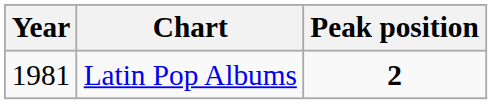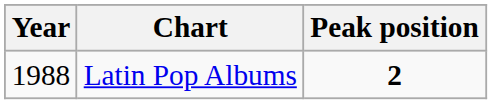Latin Pop Albums | Year: 1981 -> 1988
